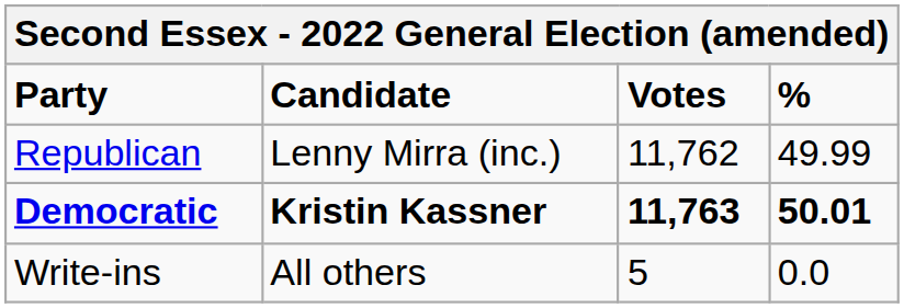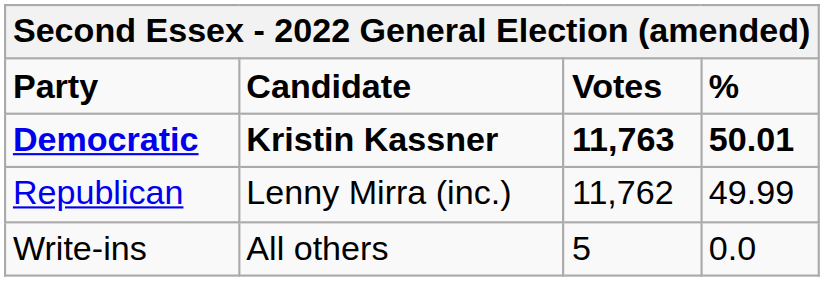rows swapped: Republican <-> Democratic
